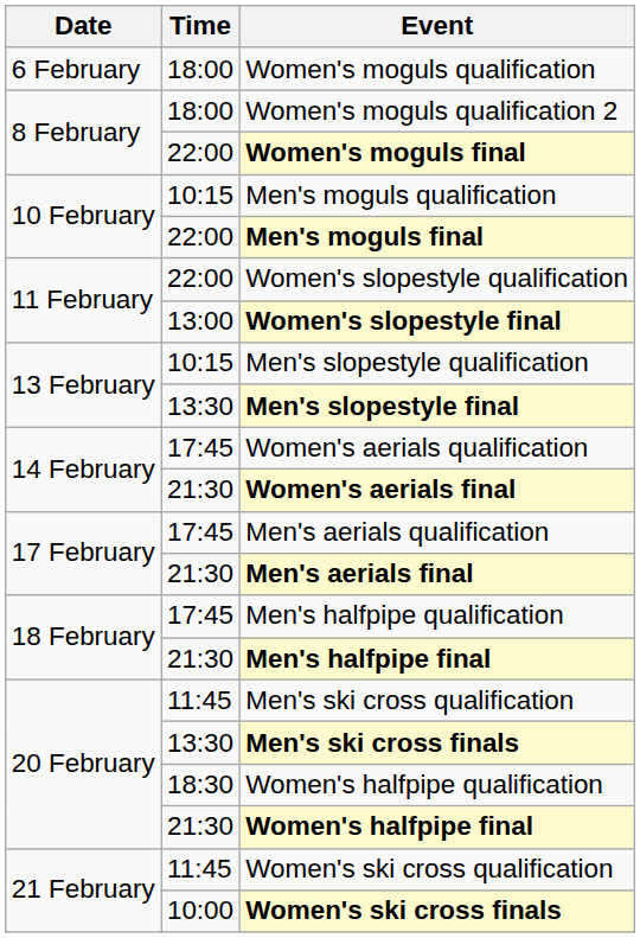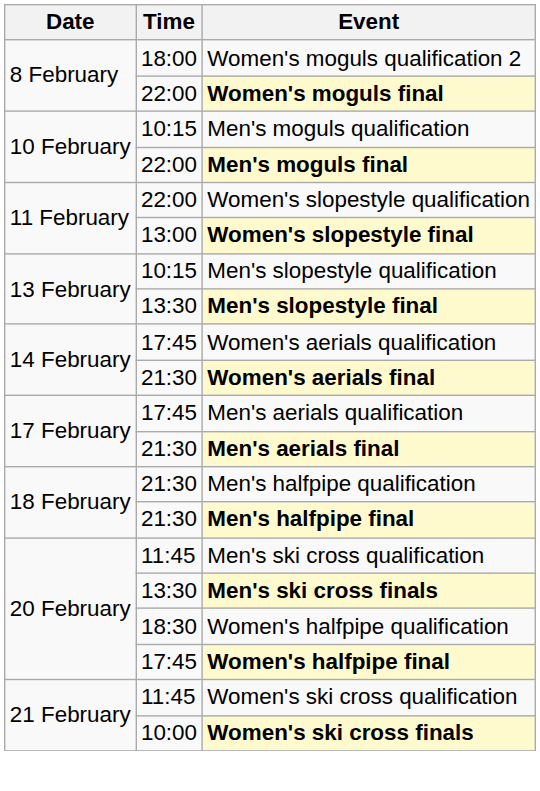- row: 6 February | 18:00 | Women's moguls qualification
Men's halfpipe qualification | Time: 17:45 -> 21:30
Women's halfpipe final | Time: 21:30 -> 17:45
